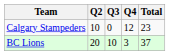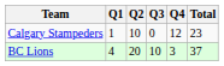+ column: Q1 | 1 | 4
